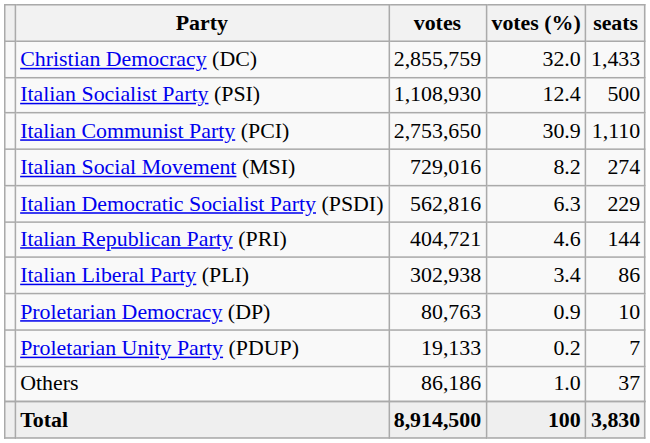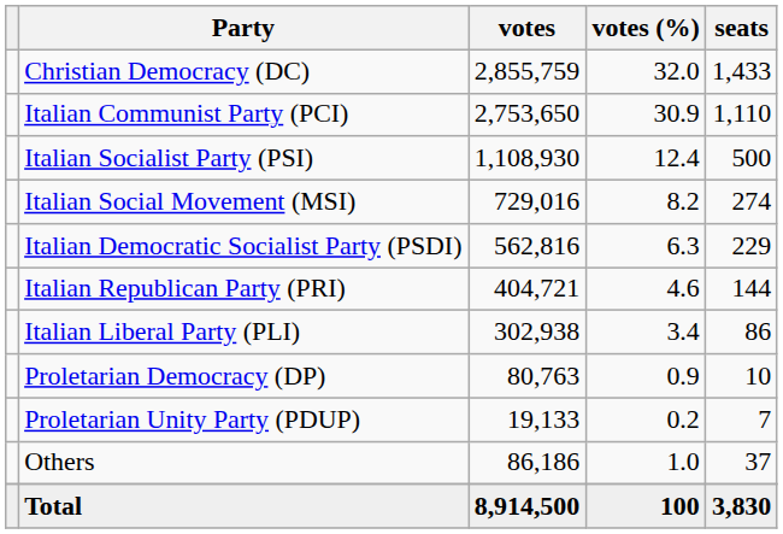rows swapped: Italian Communist Party (PCI) <-> Italian Socialist Party (PSI)
